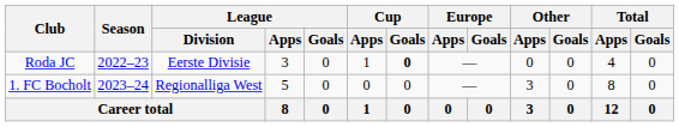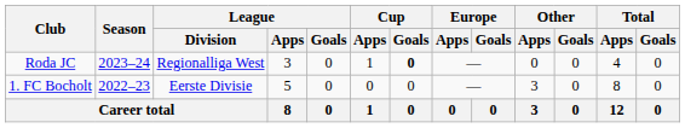Roda JC | Season: 2022–23 -> 2023–24
Roda JC | League / Division: Eerste Divisie -> Regionalliga West
1. FC Bocholt | Season: 2023–24 -> 2022–23
1. FC Bocholt | League / Division: Regionalliga West -> Eerste Divisie
